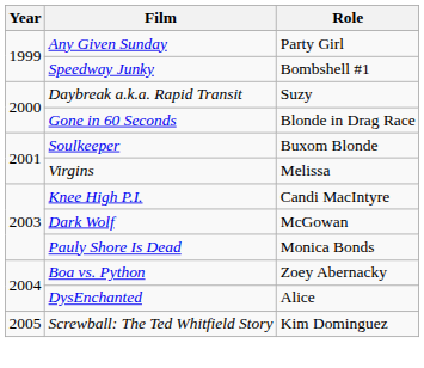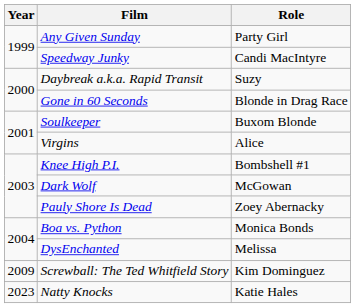Speedway Junky | Role: Bombshell #1 -> Candi MacIntyre
Virgins | Role: Melissa -> Alice
Knee High P.I. | Role: Candi MacIntyre -> Bombshell #1
Pauly Shore Is Dead | Role: Monica Bonds -> Zoey Abernacky
Boa vs. Python | Role: Zoey Abernacky -> Monica Bonds
DysEnchanted | Role: Alice -> Melissa
Screwball: The Ted Whitfield Story | Year: 2005 -> 2009
+ row: 2023 | Natty Knocks | Katie Hales
